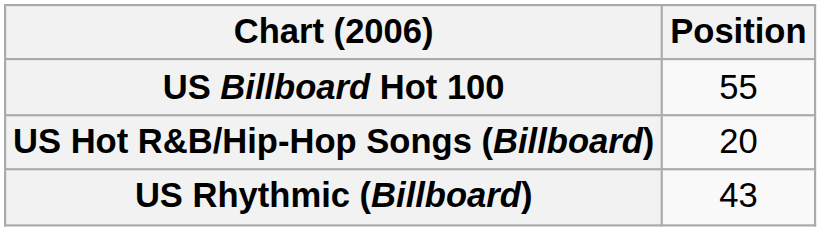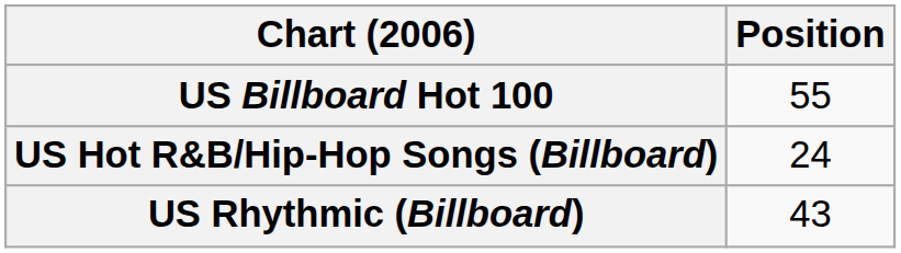US Hot R&B/Hip-Hop Songs (Billboard) | Position: 20 -> 24
